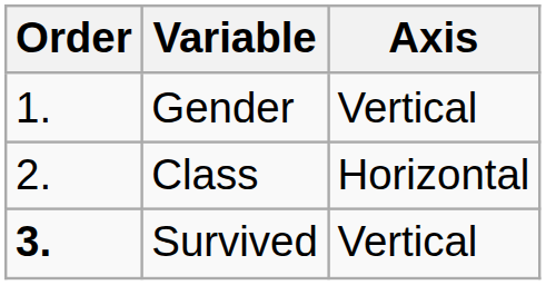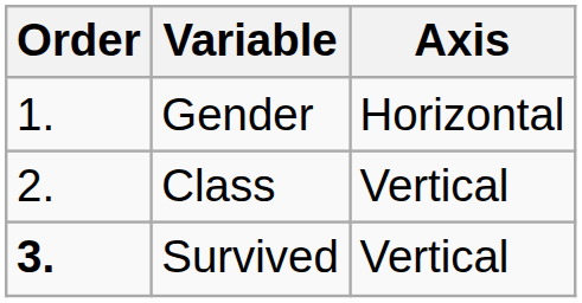Gender | Axis: Vertical -> Horizontal
Class | Axis: Horizontal -> Vertical
